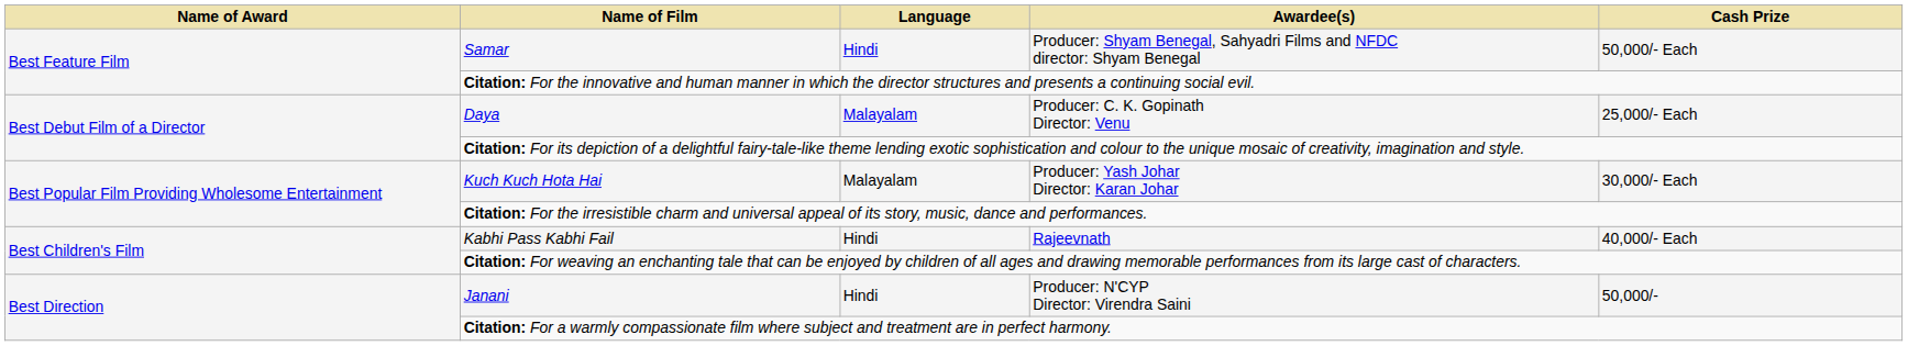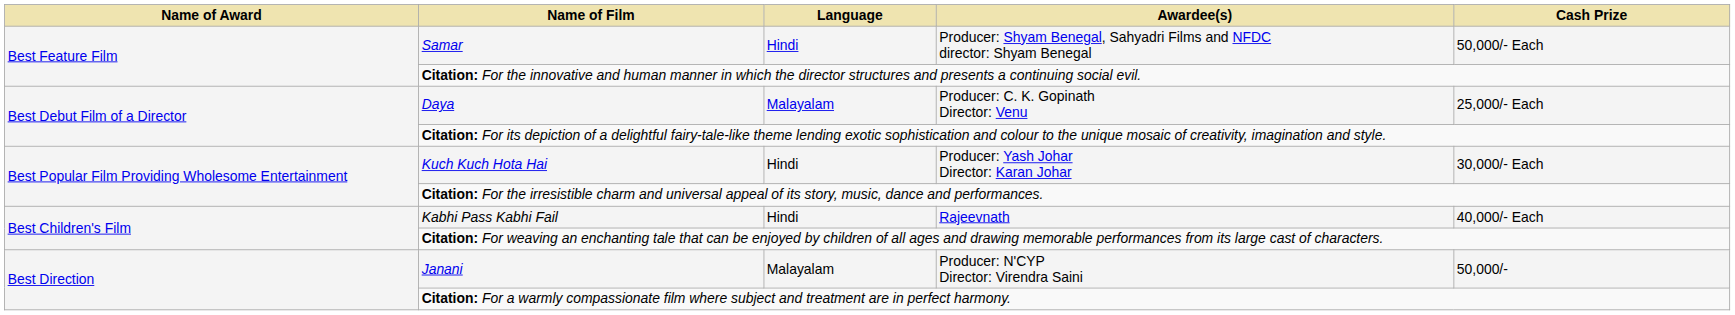Kuch Kuch Hota Hai | Language: Malayalam -> Hindi
Janani | Language: Hindi -> Malayalam
